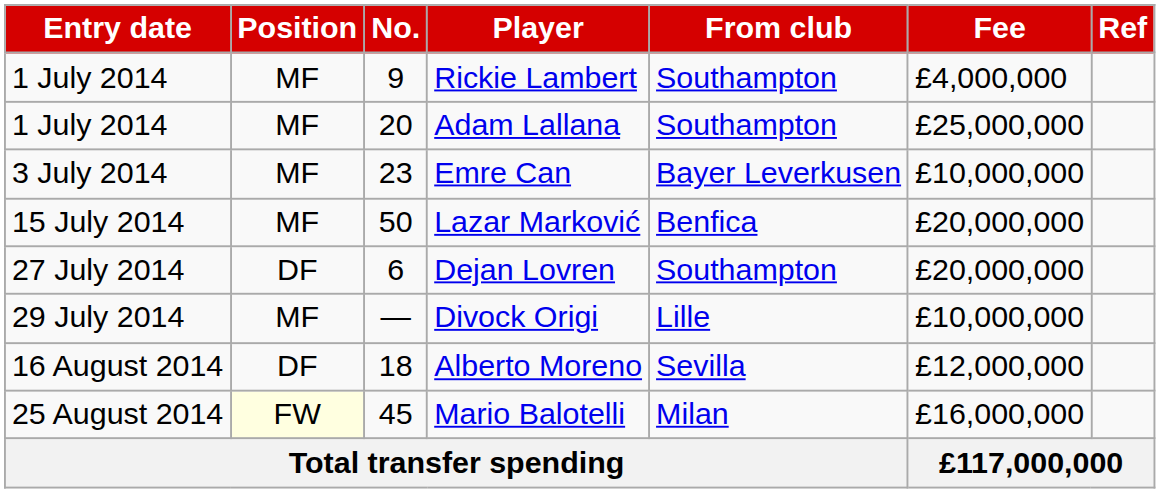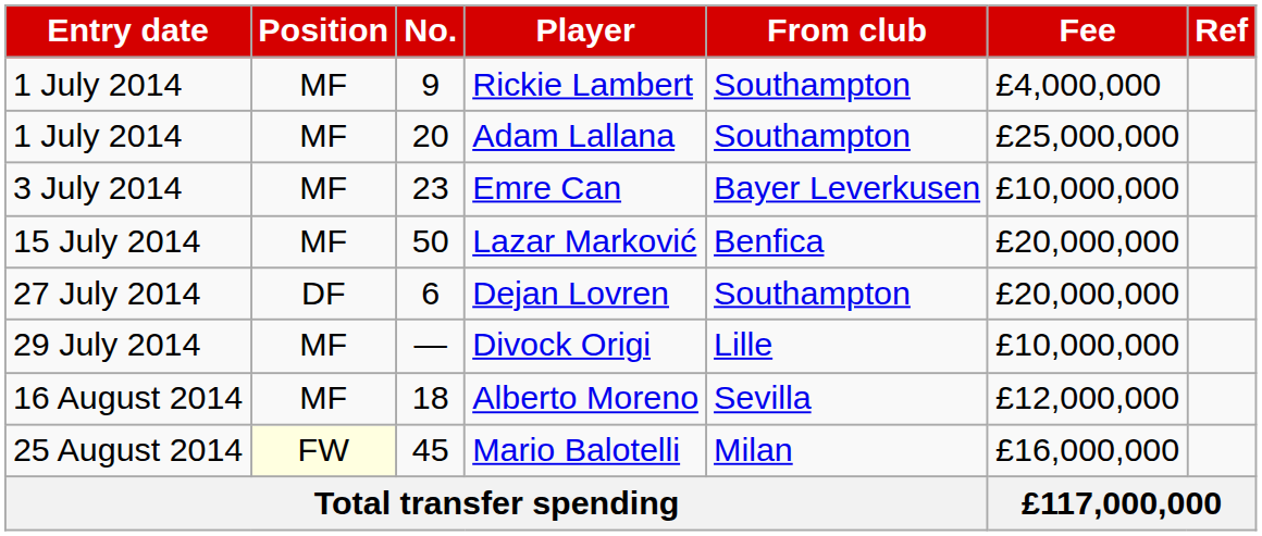Alberto Moreno | Position: DF -> MF
